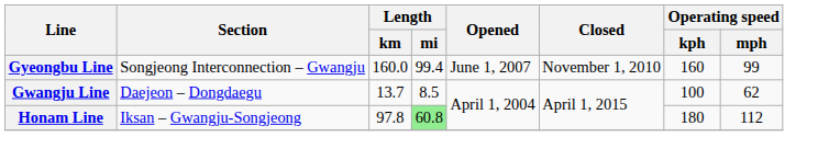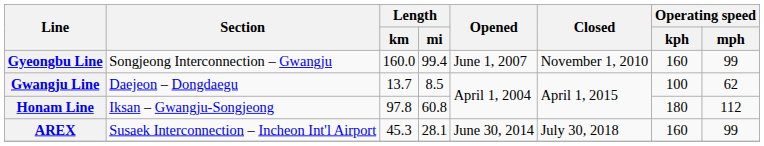Honam Line | Length / mi: lightgreen background -> no background
+ row: AREX | Susaek Interconnection – Incheon Int'l Airport | 45.3 | 28.1 | June 30, 2014 | July 30, 2018 | 160 | 99
